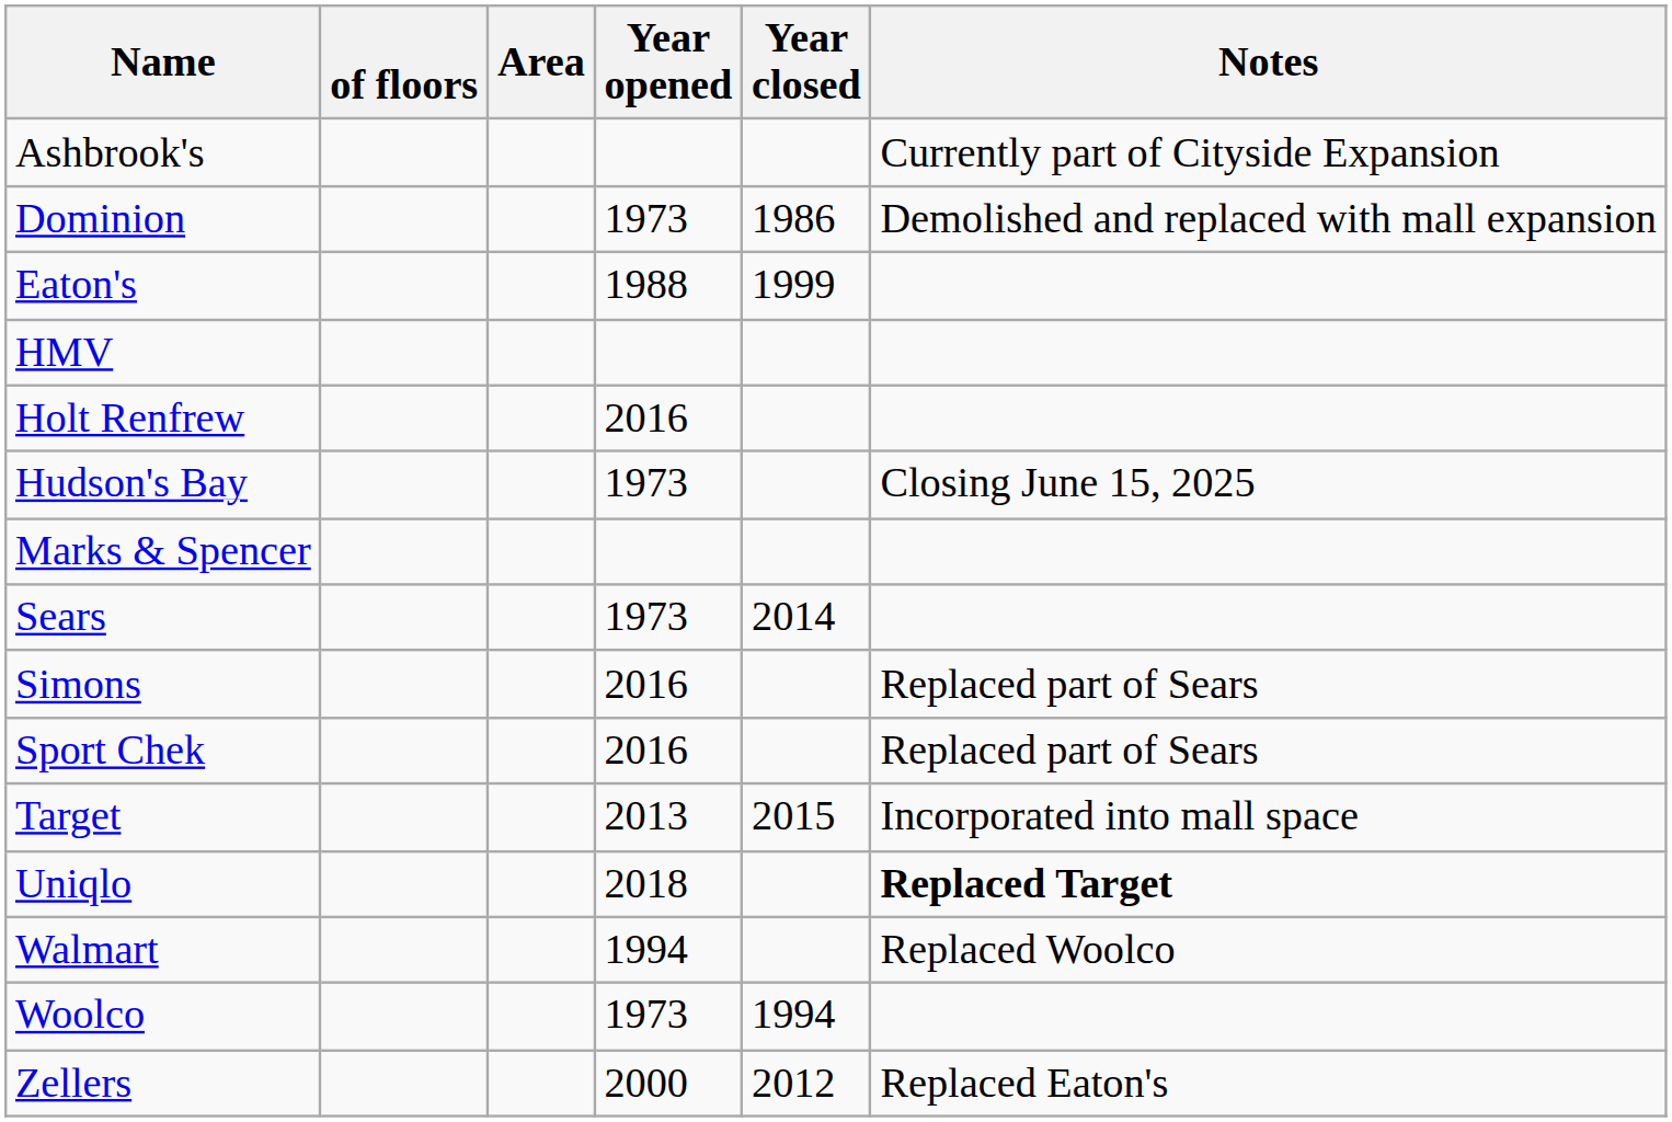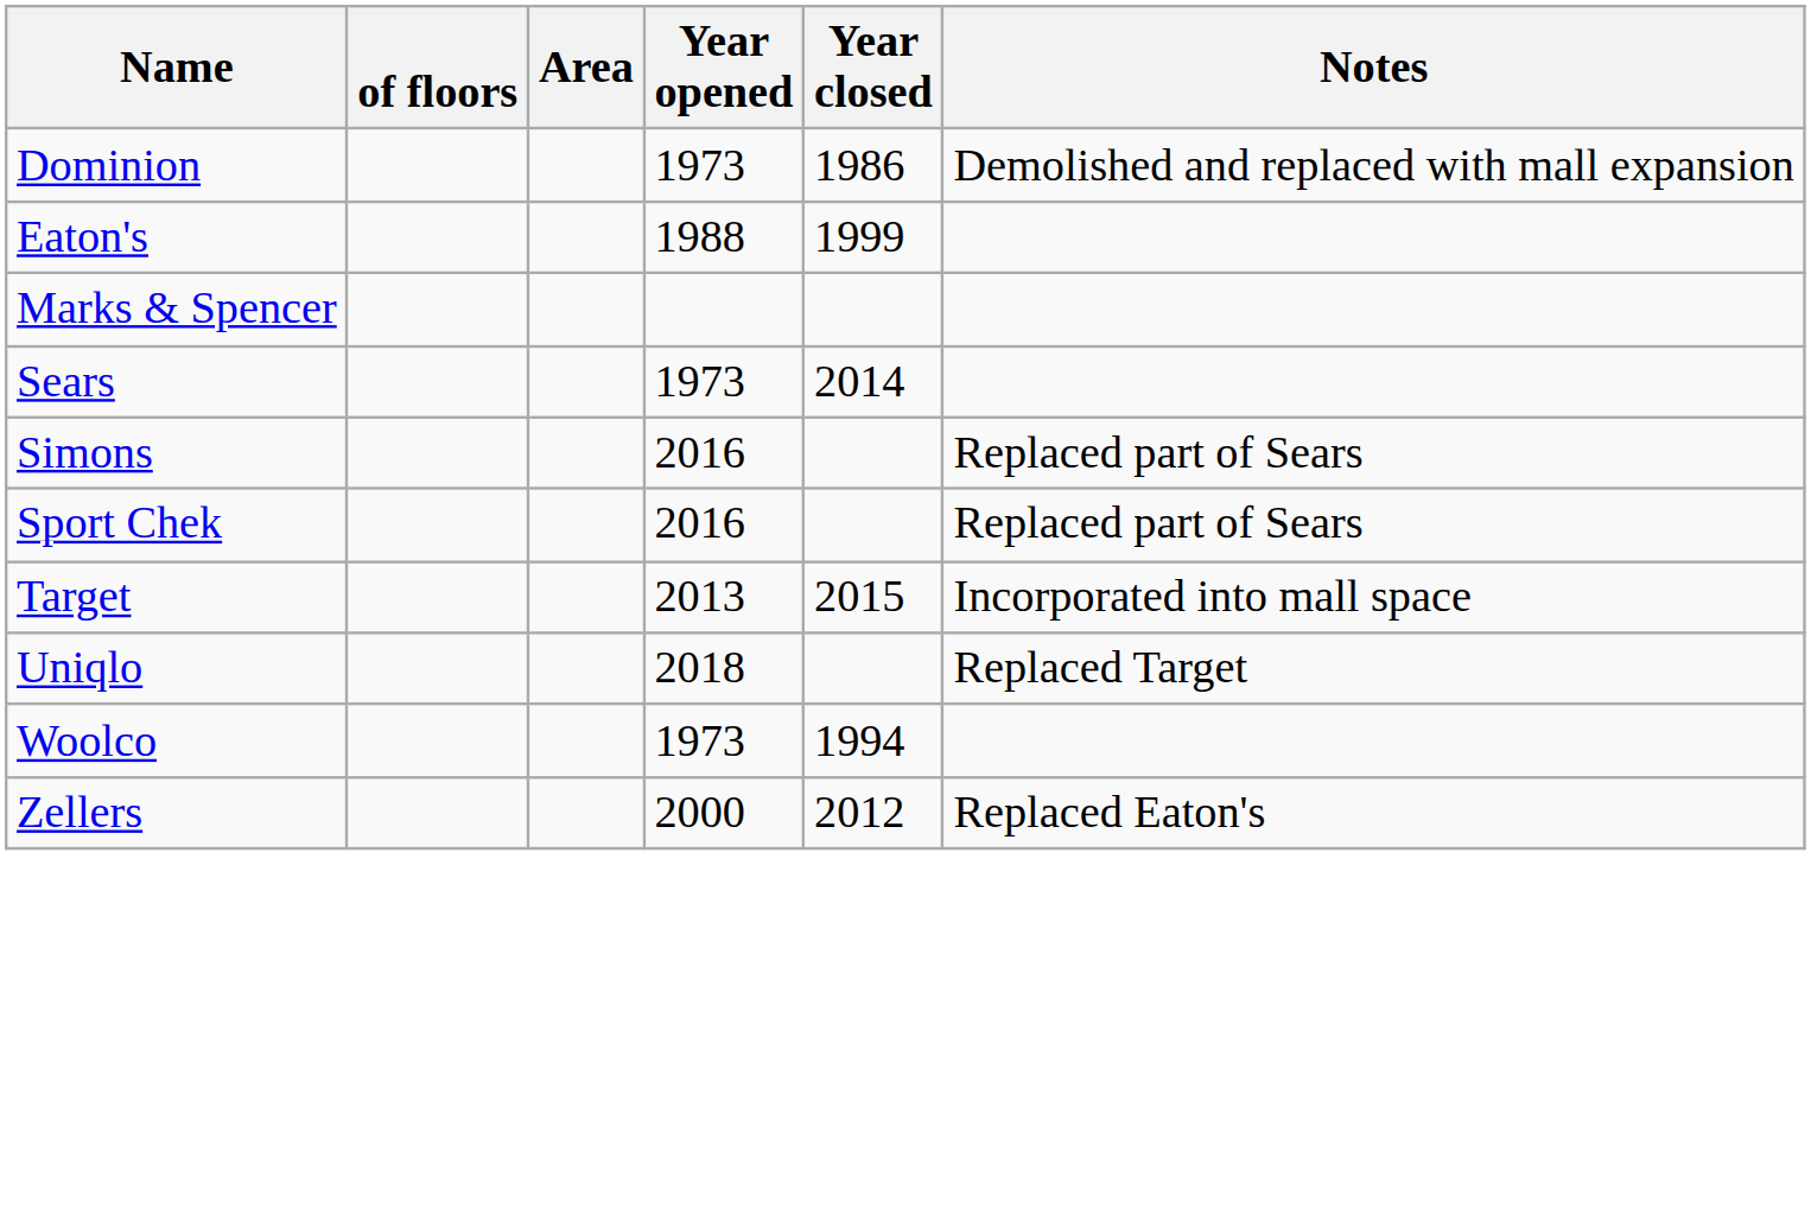- row: Ashbrook's | Currently part of Cityside Expansion
- row: HMV
- row: Holt Renfrew | 2016
- row: Hudson's Bay | 1973 | Closing June 15, 2025
Uniqlo | Notes: bold -> normal
- row: Walmart | 1994 | Replaced Woolco
